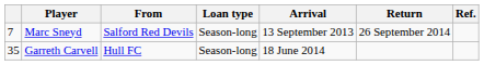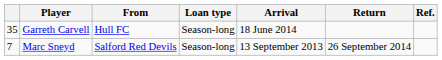rows swapped: Marc Sneyd <-> Garreth Carvell
